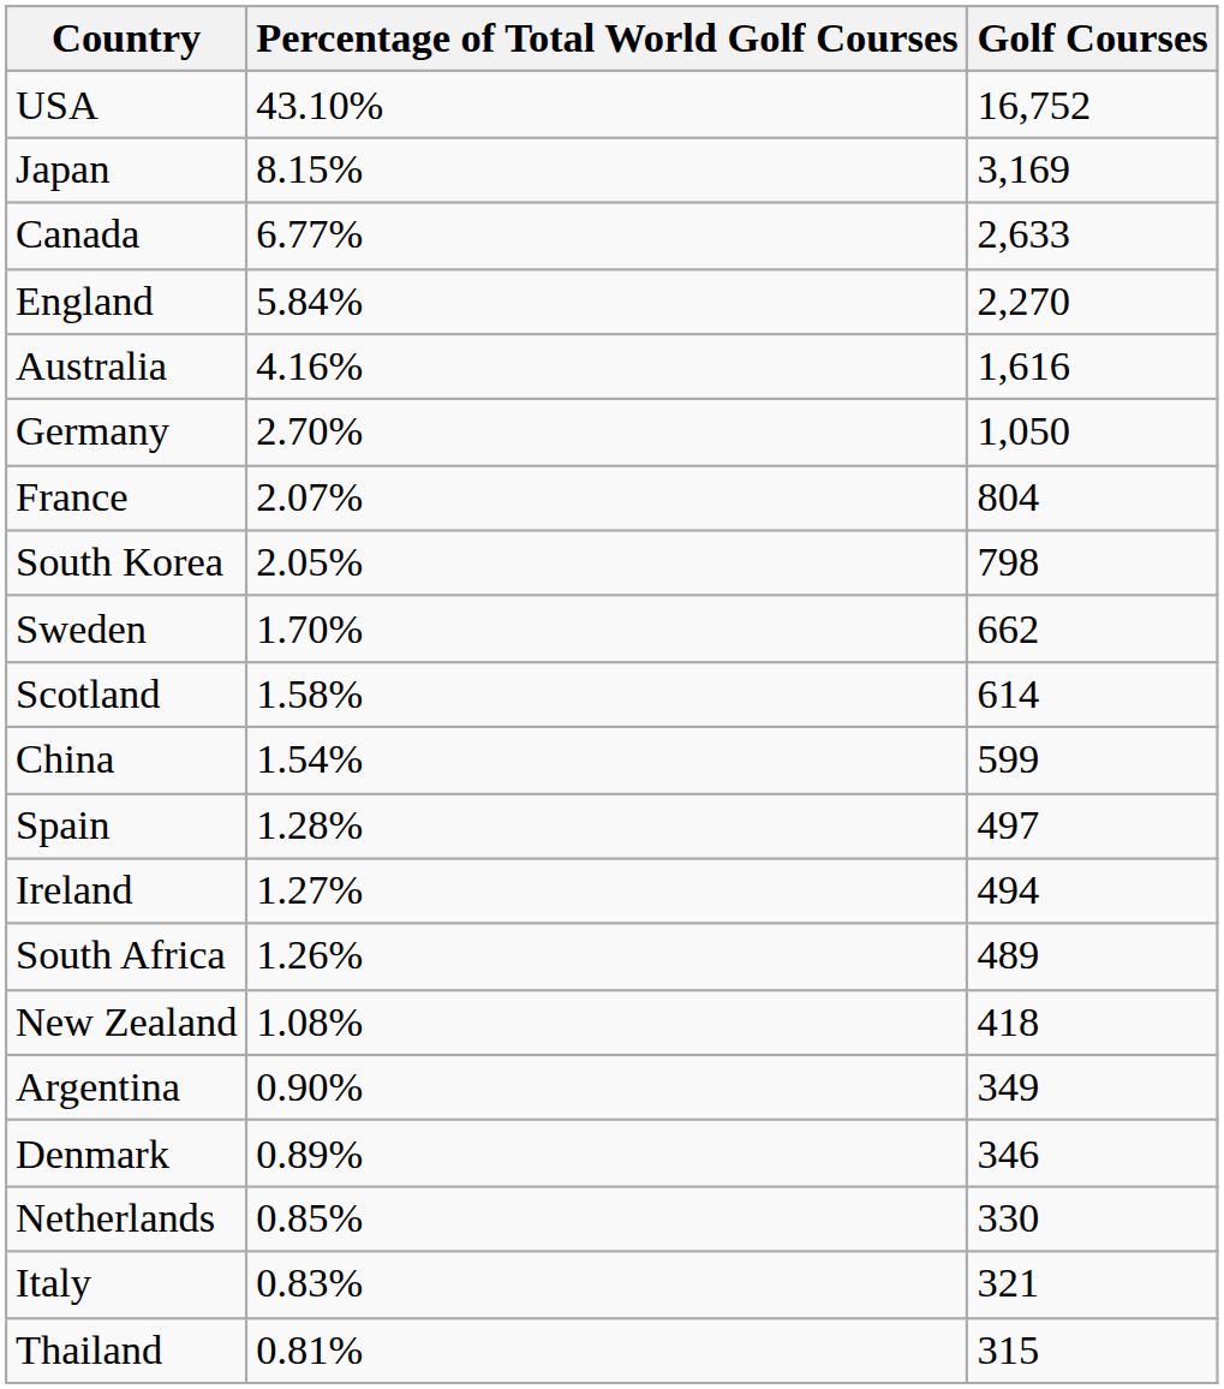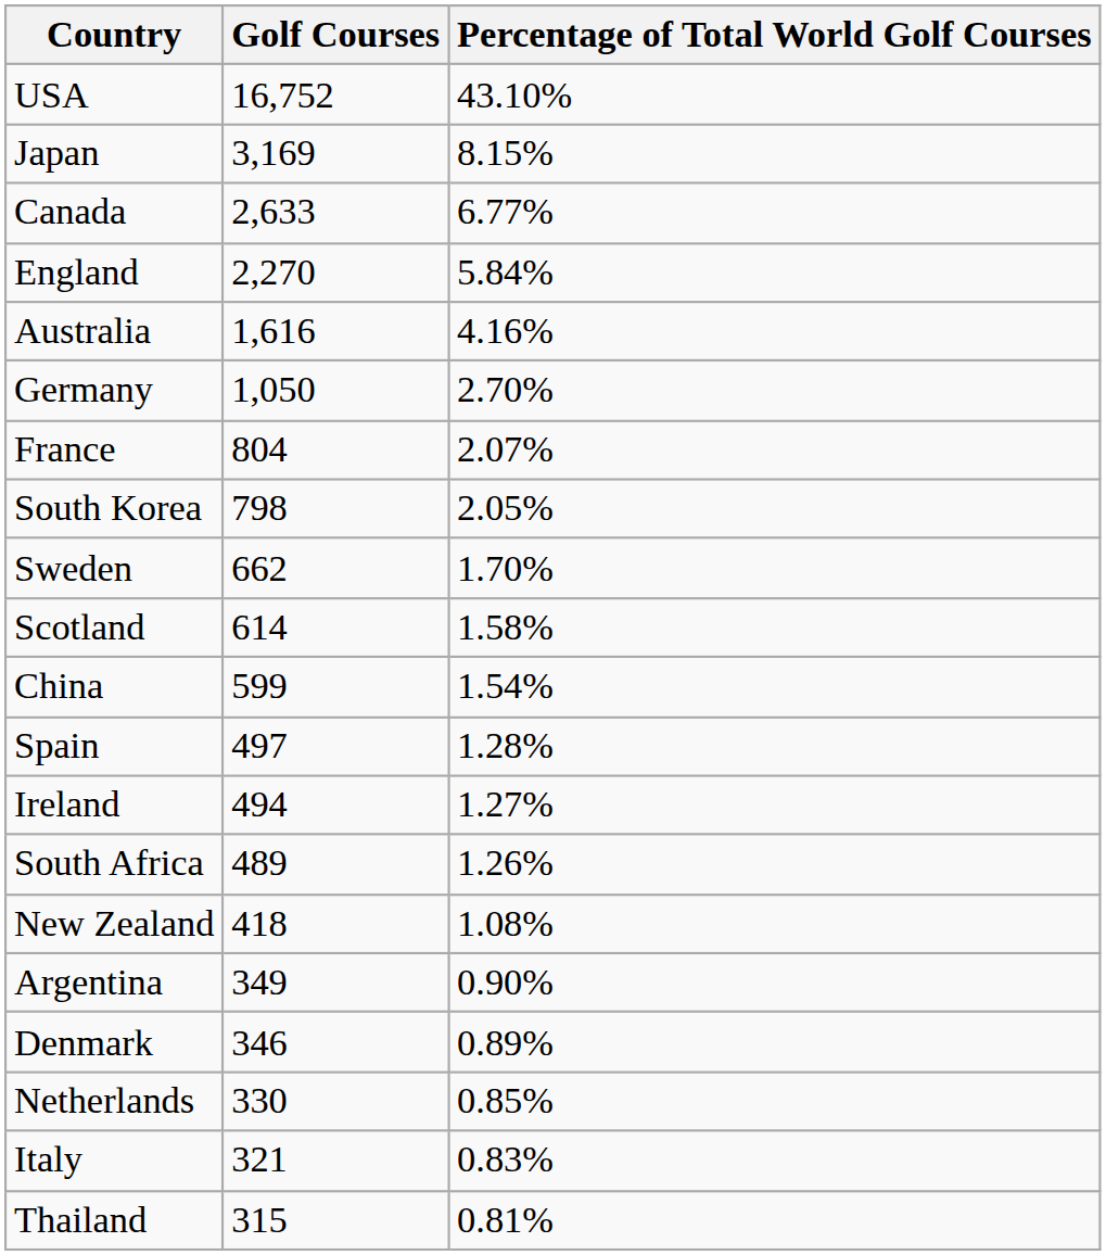columns swapped: Golf Courses <-> Percentage of Total World Golf Courses
